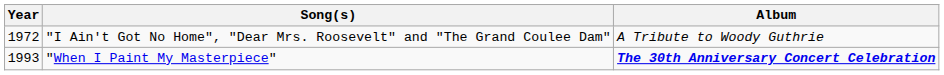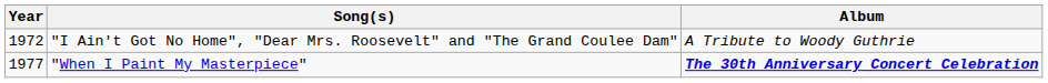"When I Paint My Masterpiece" | Year: 1993 -> 1977
